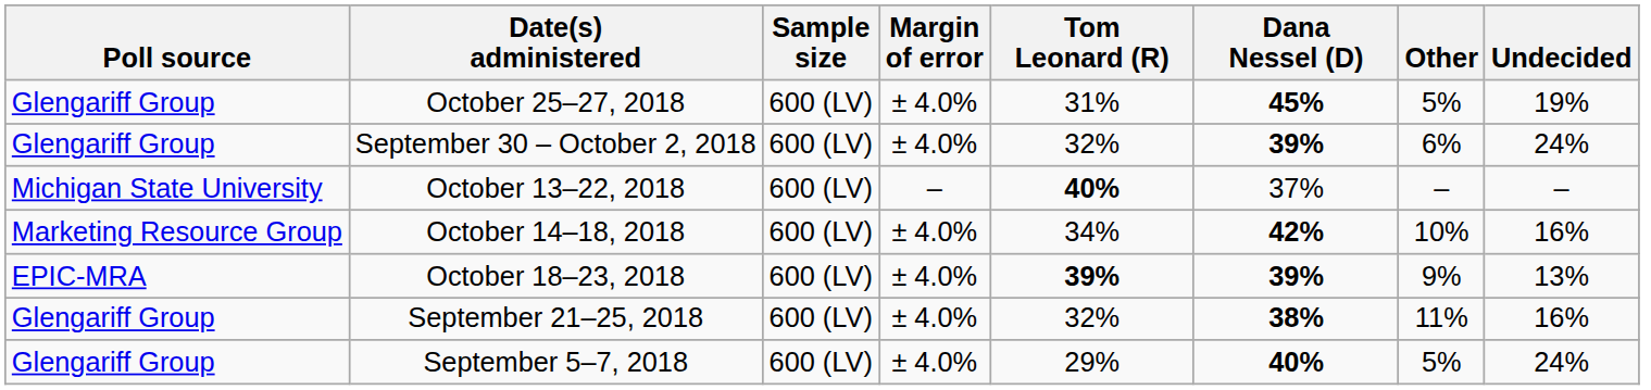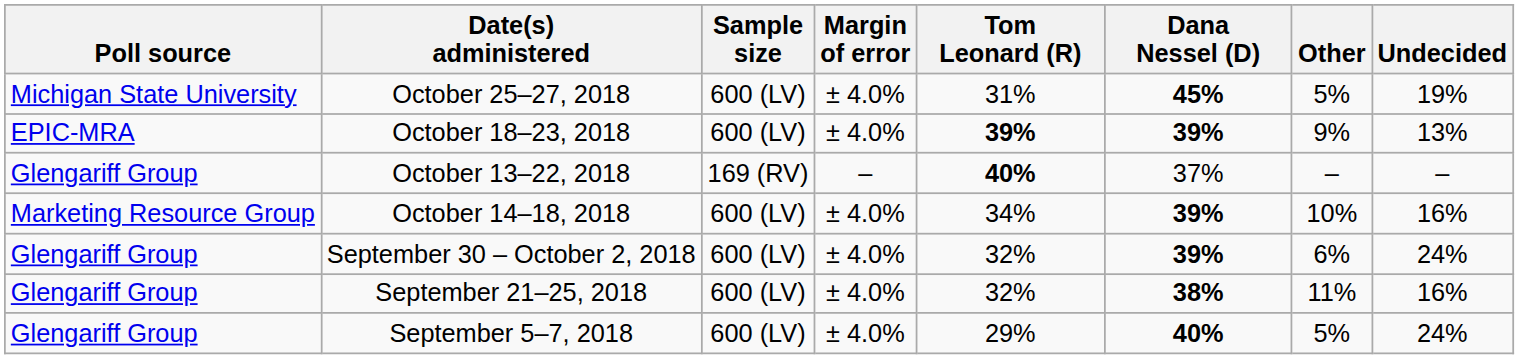October 25–27, 2018 | Poll source: Glengariff Group -> Michigan State University
rows swapped: October 18–23, 2018 <-> September 30 – October 2, 2018
October 13–22, 2018 | Poll source: Michigan State University -> Glengariff Group
October 13–22, 2018 | Sample size: 600 (LV) -> 169 (RV)
October 14–18, 2018 | Dana Nessel (D): 42% -> 39%
